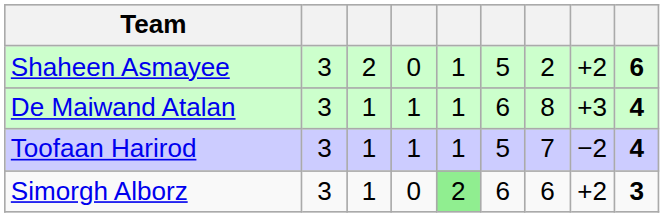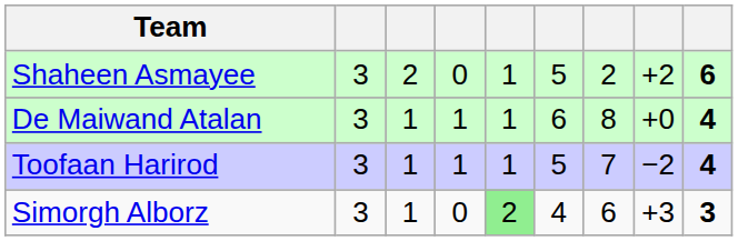De Maiwand Atalan | column 8: +3 -> +0
Simorgh Alborz | column 6: 6 -> 4
Simorgh Alborz | column 8: +2 -> +3
